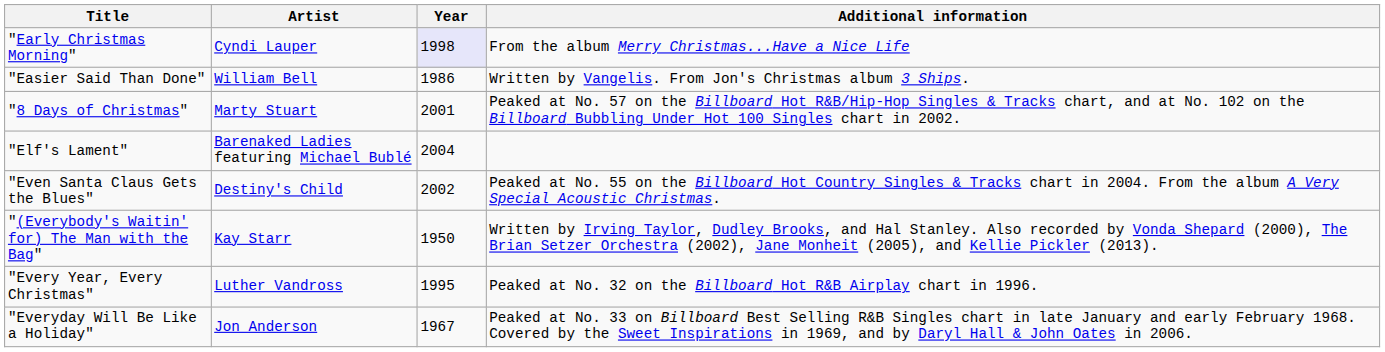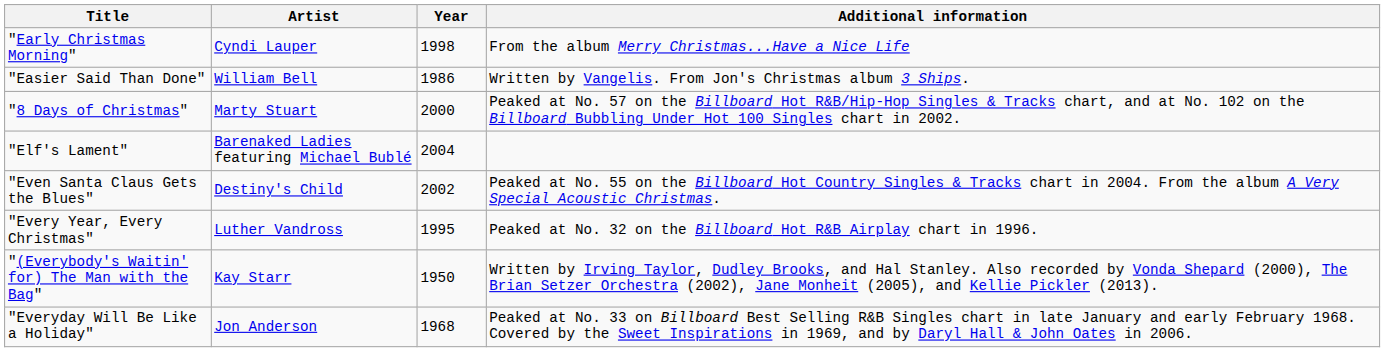"Early Christmas Morning" | Year: lavender background -> no background
"8 Days of Christmas" | Year: 2001 -> 2000
rows swapped: "Every Year, Every Christmas" <-> "(Everybody's Waitin' for) The Man with the Bag"
"Everyday Will Be Like a Holiday" | Year: 1967 -> 1968
